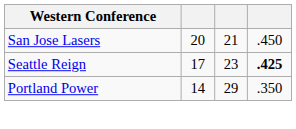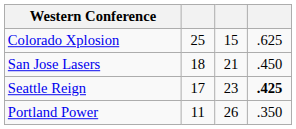+ row: Colorado Xplosion | 25 | 15 | .625
San Jose Lasers | column 2: 20 -> 18
Portland Power | column 2: 14 -> 11
Portland Power | column 3: 29 -> 26
